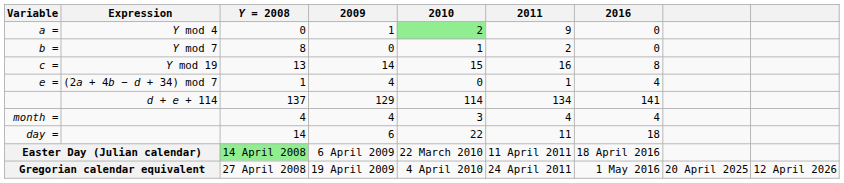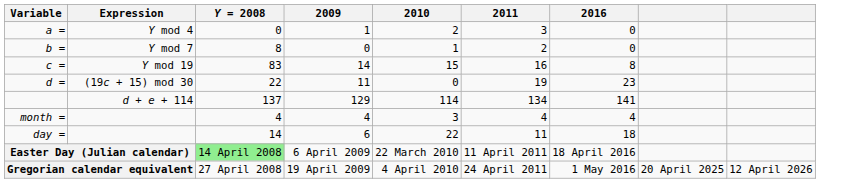Y mod 4 | 2010: lightgreen background -> no background
Y mod 4 | 2011: 9 -> 3
Y mod 19 | Y = 2008: 13 -> 83
+ row: d = | (19c + 15) mod 30 | 22 | 11 | 0 | 19 | 23
- row: e = | (2a + 4b − d + 34) mod 7 | 1 | 4 | 0 | 1 | 4
